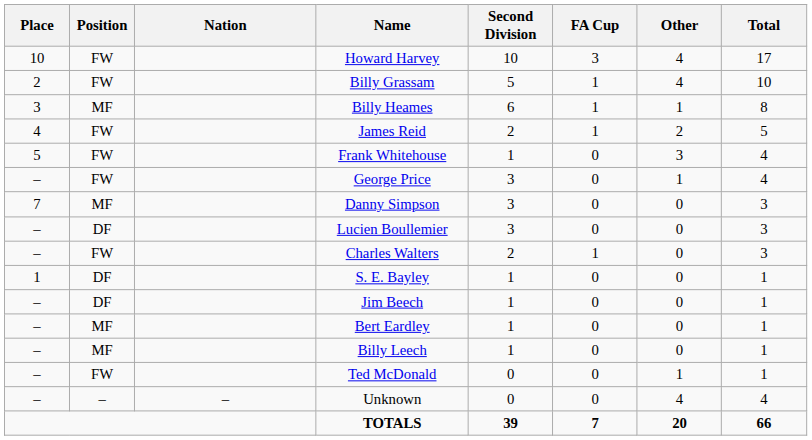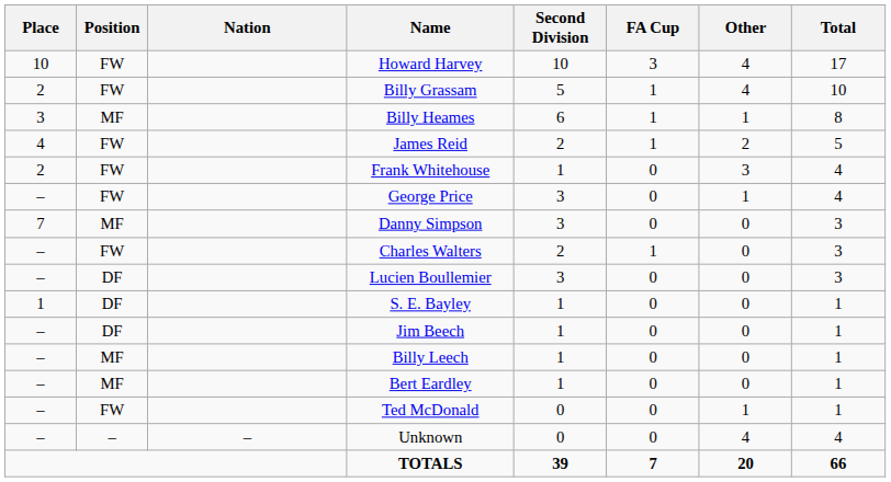Frank Whitehouse | Place: 5 -> 2
rows swapped: Charles Walters <-> Lucien Boullemier
rows swapped: Billy Leech <-> Bert Eardley
